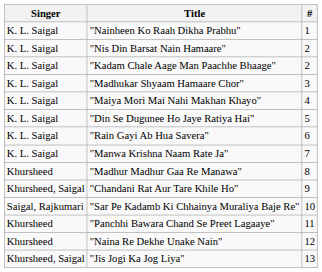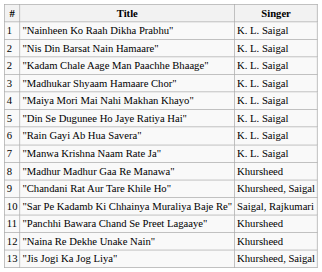columns swapped: # <-> Singer
